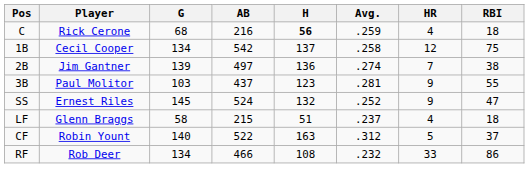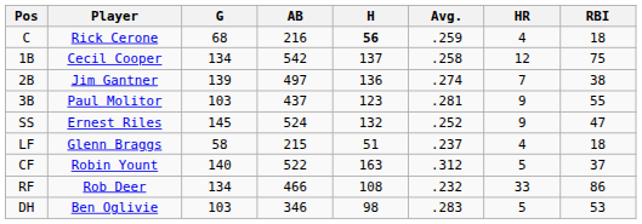+ row: DH | Ben Oglivie | 103 | 346 | 98 | .283 | 5 | 53
